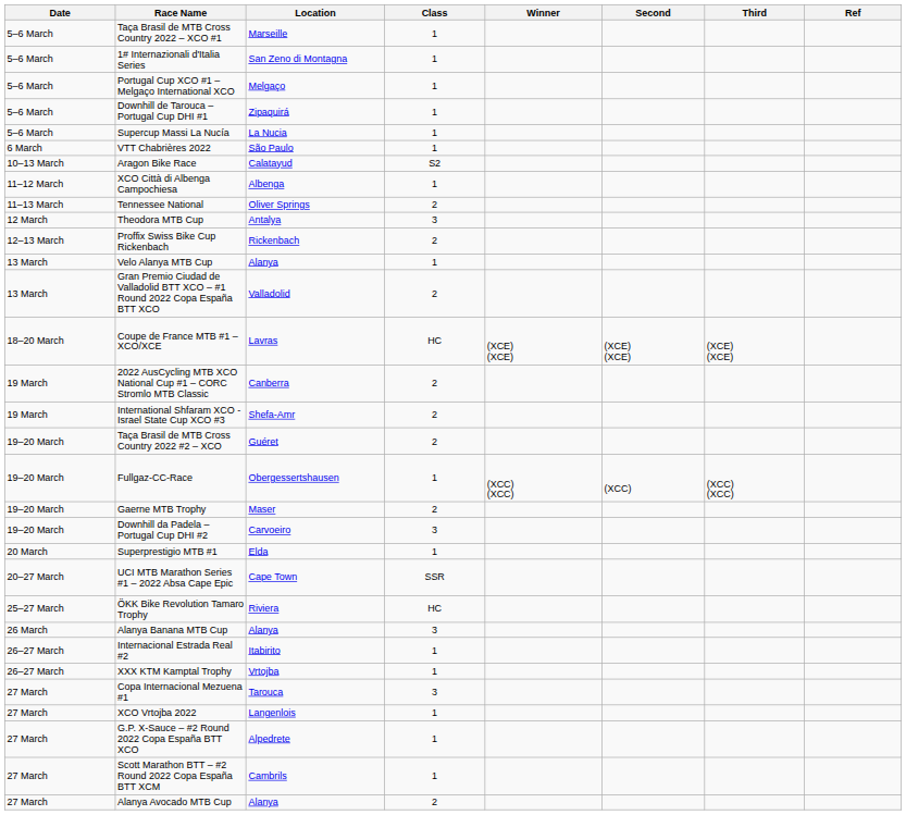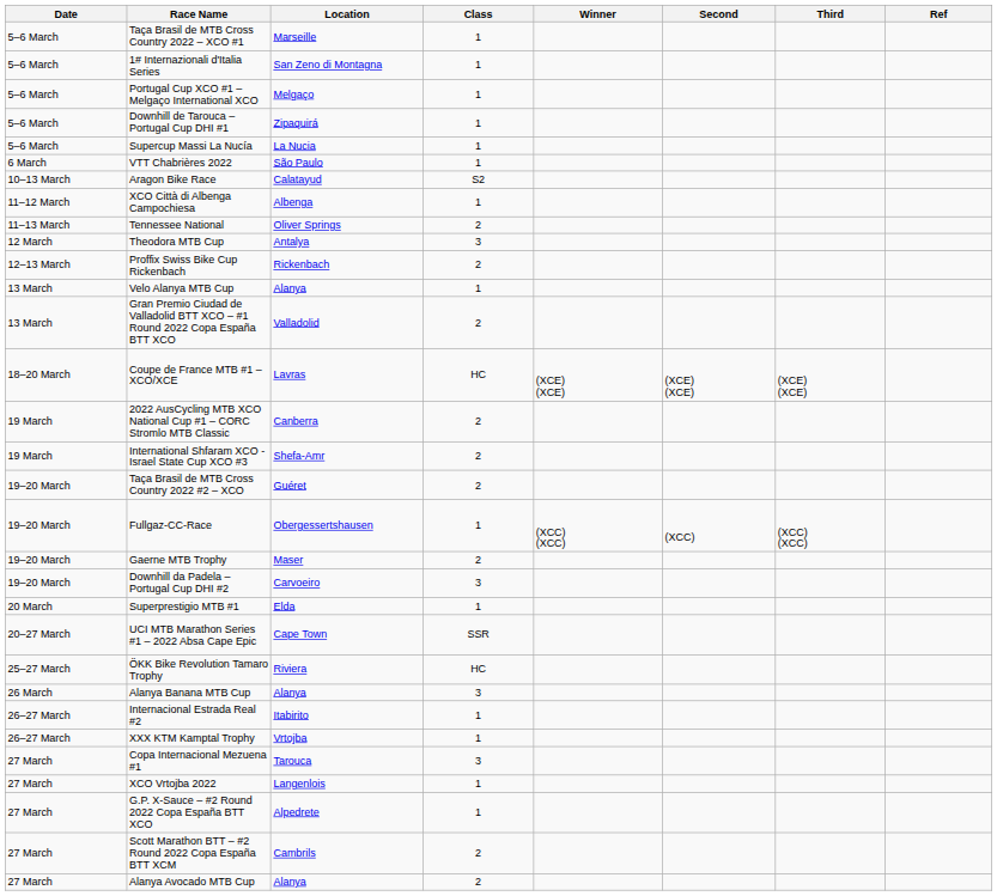Scott Marathon BTT – #2 Round 2022 Copa España BTT XCM | Class: 1 -> 2
